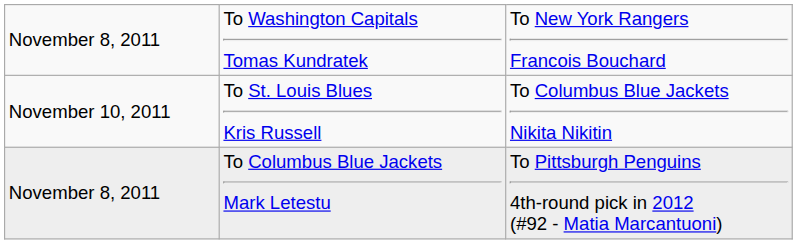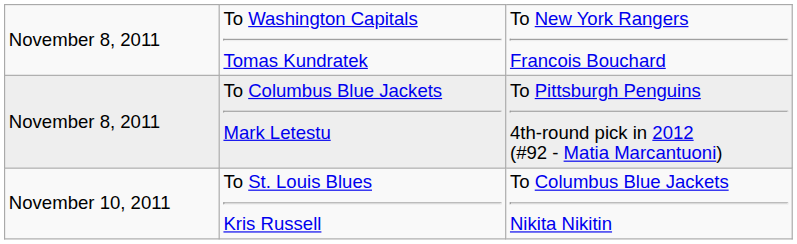rows swapped: November 8, 2011 / To Columbus Blue Jackets Mark Letestu <-> November 10, 2011
